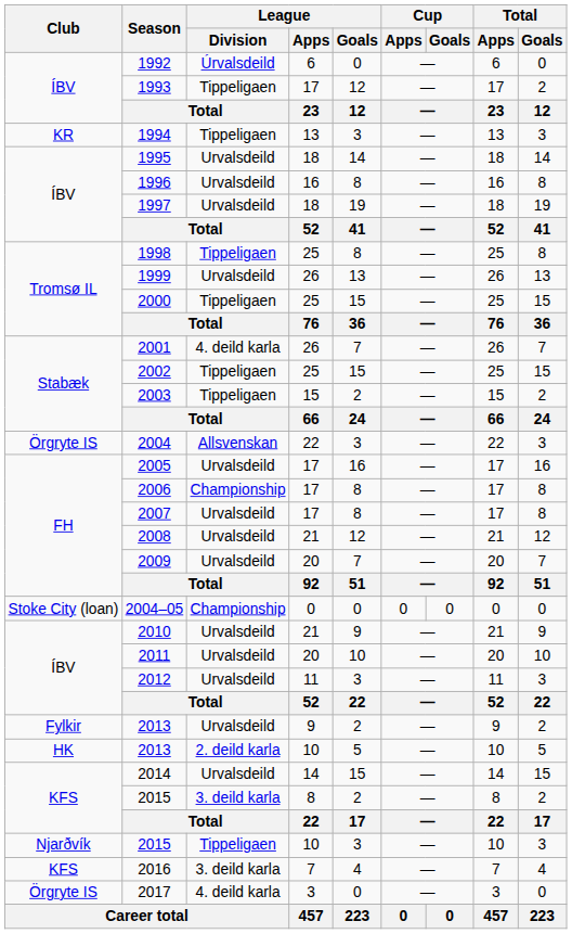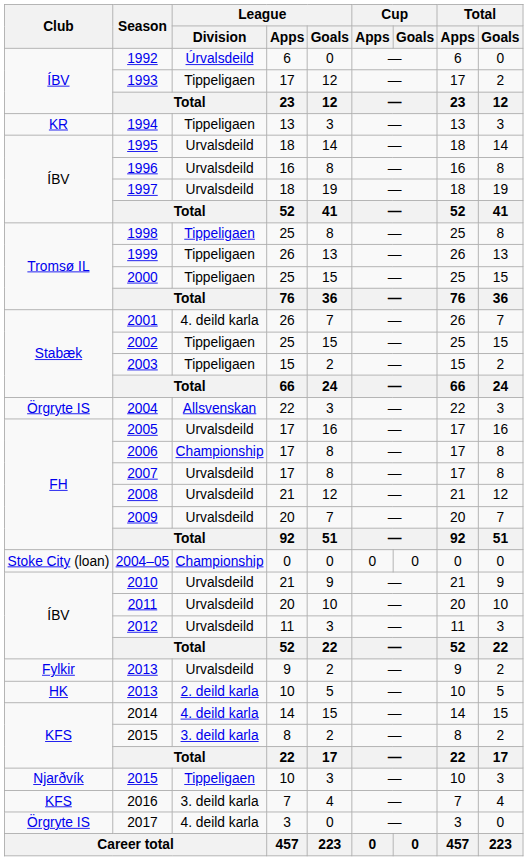1999 | League / Division: Urvalsdeild -> Tippeligaen
2014 | League / Division: Urvalsdeild -> 4. deild karla
